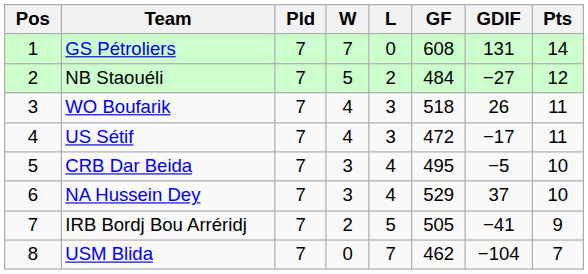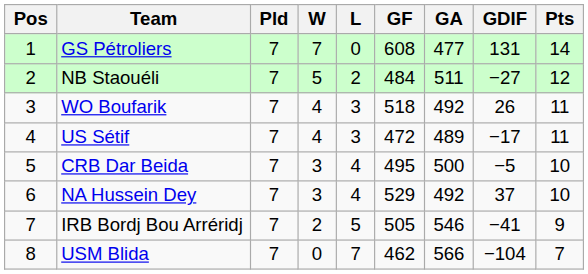+ column: GA | 477 | 511 | 492 | 489 | 500 | 492 | 546 | 566
